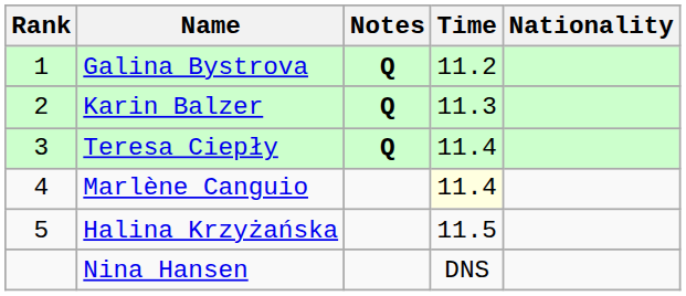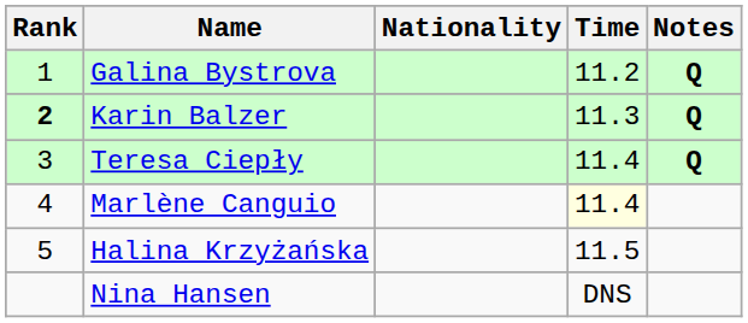columns swapped: Nationality <-> Notes
Karin Balzer | Rank: normal -> bold
